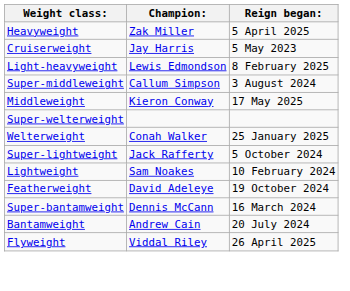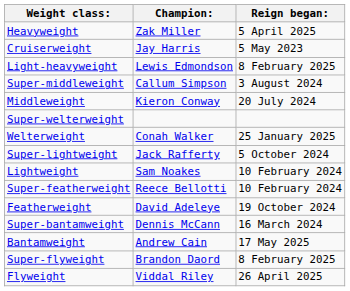Middleweight | Reign began:: 17 May 2025 -> 20 July 2024
+ row: Super-featherweight | Reece Bellotti | 10 February 2024
Bantamweight | Reign began:: 20 July 2024 -> 17 May 2025
+ row: Super-flyweight | Brandon Daord | 8 February 2025
